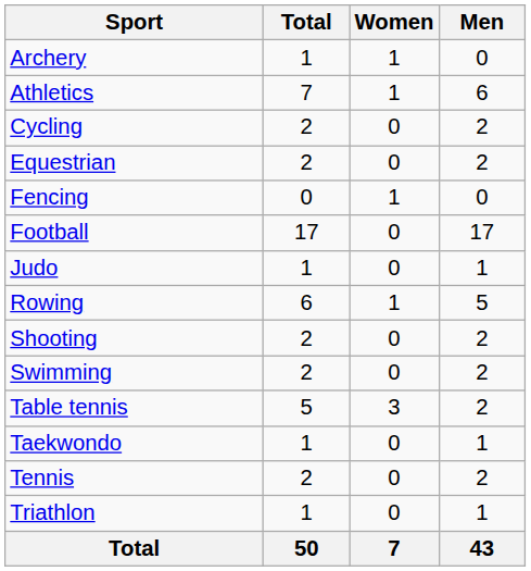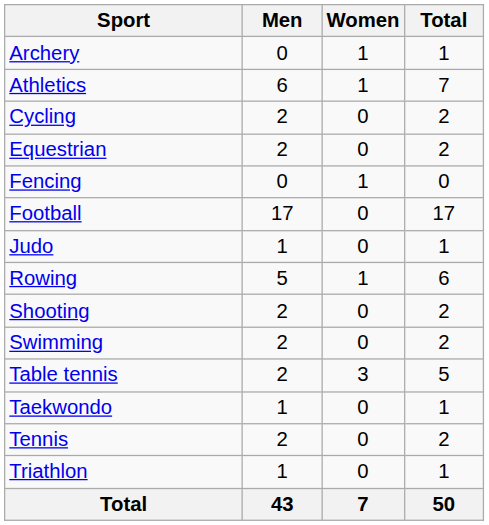columns swapped: Men <-> Total
